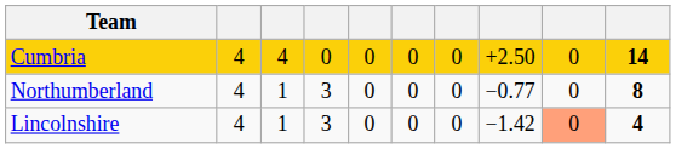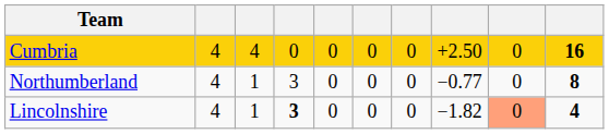Cumbria | column 10: 14 -> 16
Lincolnshire | column 4: normal -> bold
Lincolnshire | column 8: −1.42 -> −1.82
